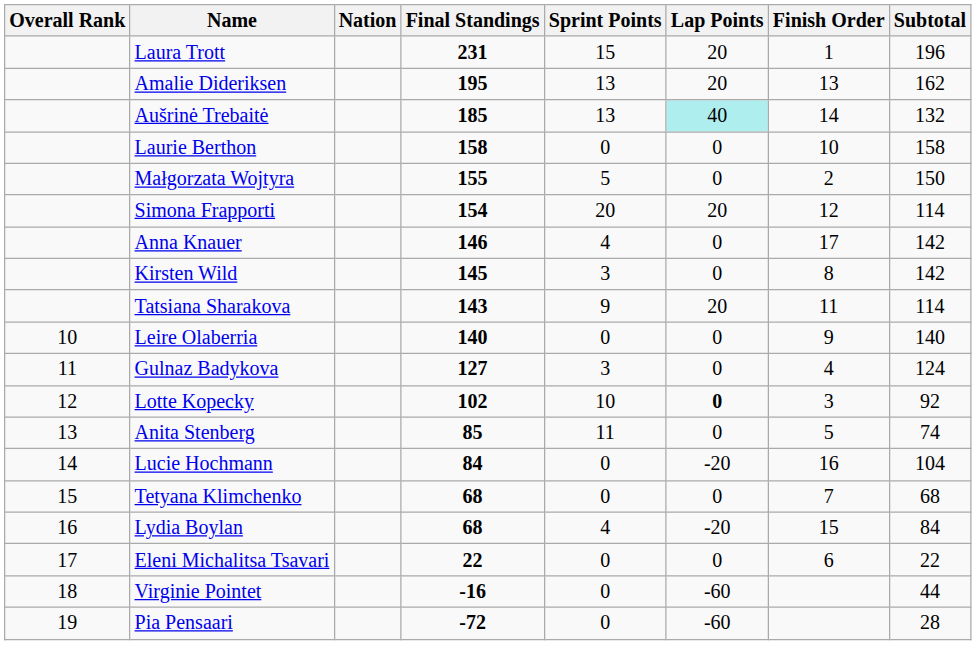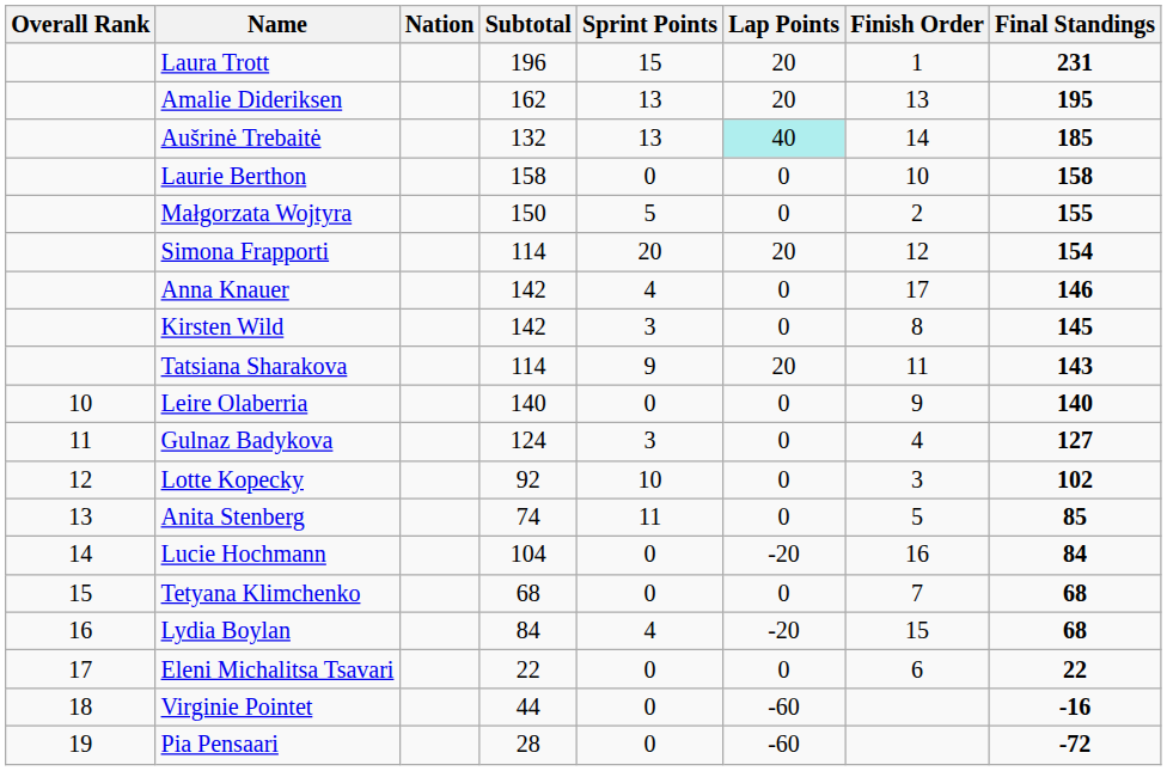columns swapped: Subtotal <-> Final Standings
Lotte Kopecky | Lap Points: bold -> normal
